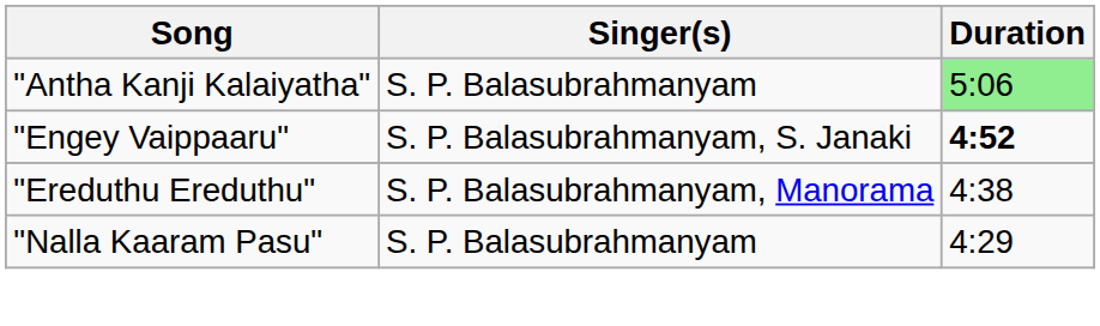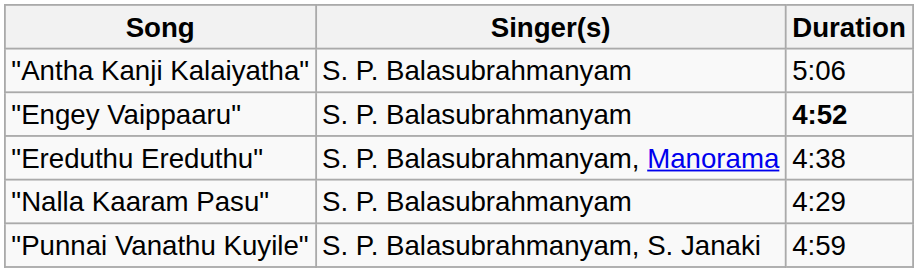"Antha Kanji Kalaiyatha" | Duration: lightgreen background -> no background
"Engey Vaippaaru" | Singer(s): S. P. Balasubrahmanyam, S. Janaki -> S. P. Balasubrahmanyam
+ row: "Punnai Vanathu Kuyile" | S. P. Balasubrahmanyam, S. Janaki | 4:59
